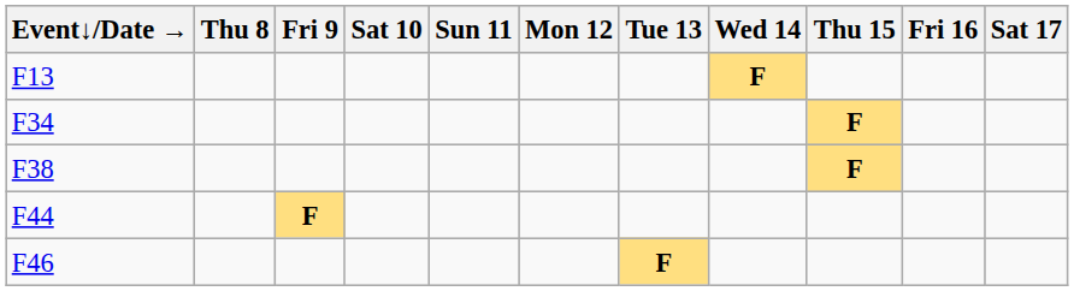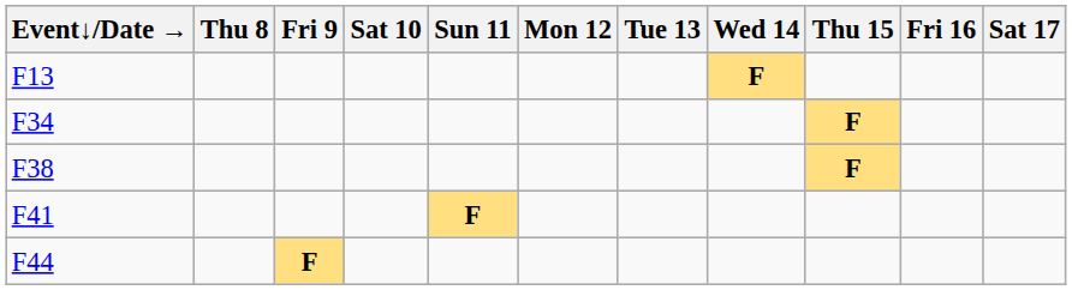+ row: F41 | F
- row: F46 | F
